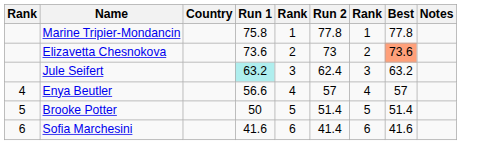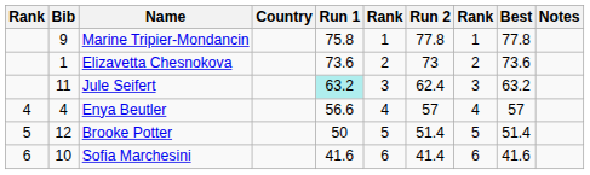+ column: Bib | 9 | 1 | 11 | 4 | 12 | 10
Elizavetta Chesnokova | Best: lightsalmon background -> no background
